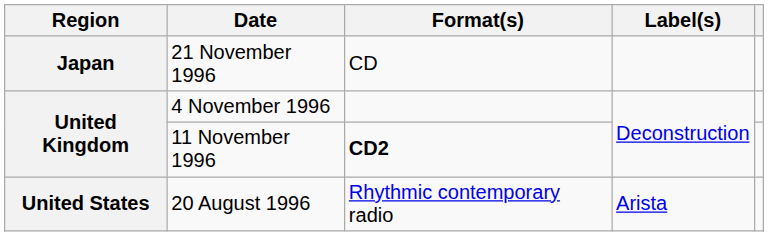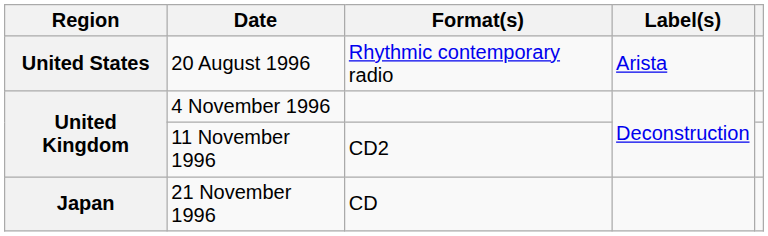rows swapped: 20 August 1996 <-> 21 November 1996
11 November 1996 | Format(s): bold -> normal
